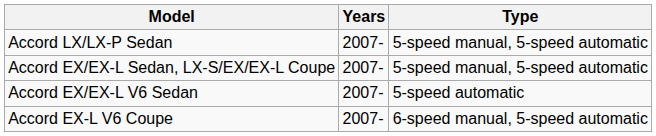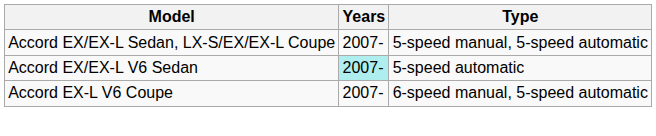- row: Accord LX/LX-P Sedan | 2007- | 5-speed manual, 5-speed automatic
Accord EX/EX-L V6 Sedan | Years: no background -> paleturquoise background
